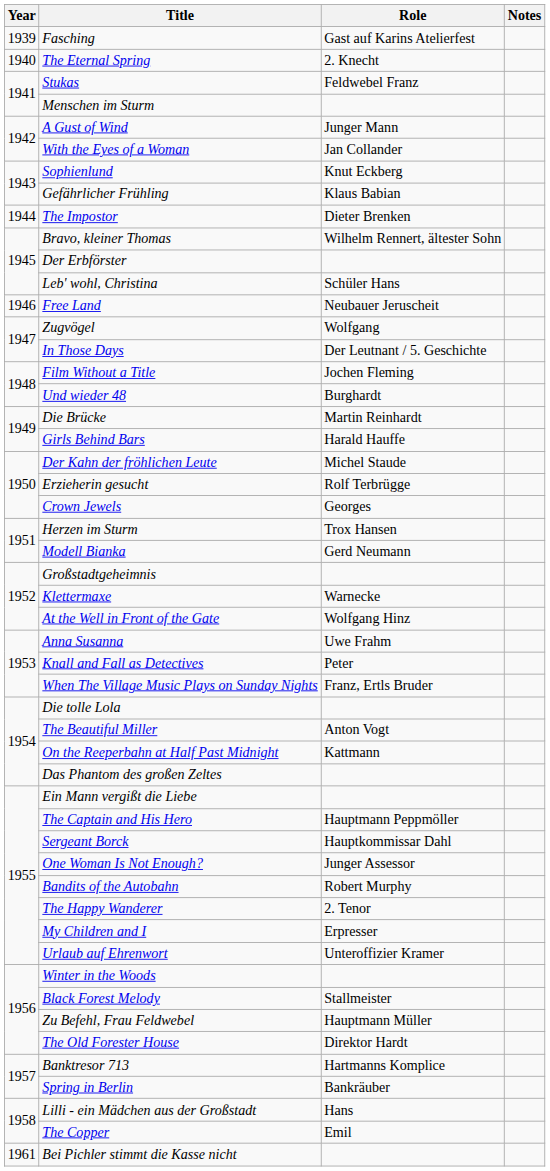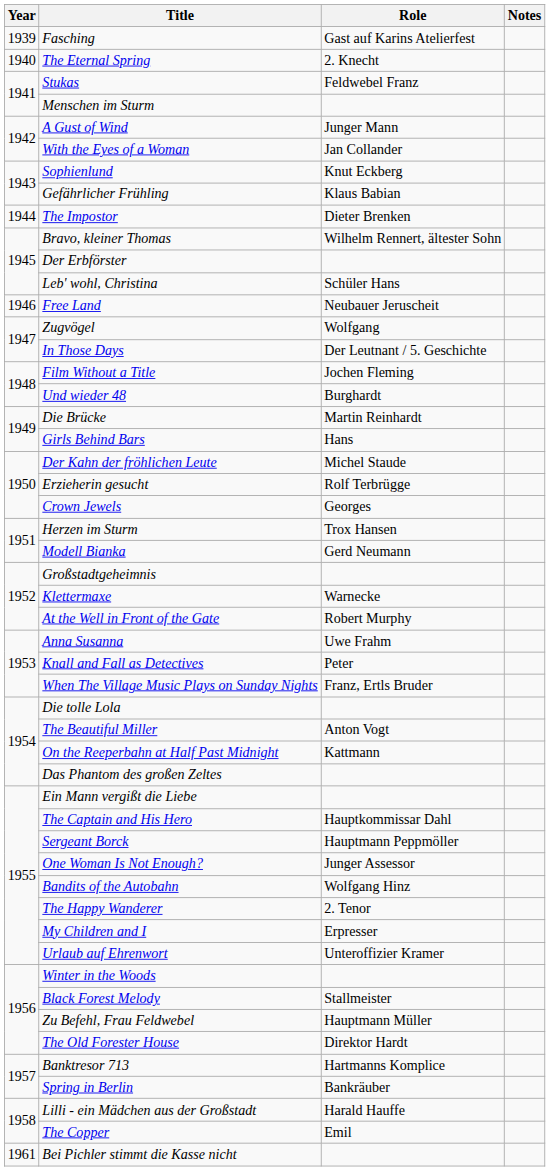Girls Behind Bars | Role: Harald Hauffe -> Hans
At the Well in Front of the Gate | Role: Wolfgang Hinz -> Robert Murphy
The Captain and His Hero | Role: Hauptmann Peppmöller -> Hauptkommissar Dahl
Sergeant Borck | Role: Hauptkommissar Dahl -> Hauptmann Peppmöller
Bandits of the Autobahn | Role: Robert Murphy -> Wolfgang Hinz
Lilli - ein Mädchen aus der Großstadt | Role: Hans -> Harald Hauffe
